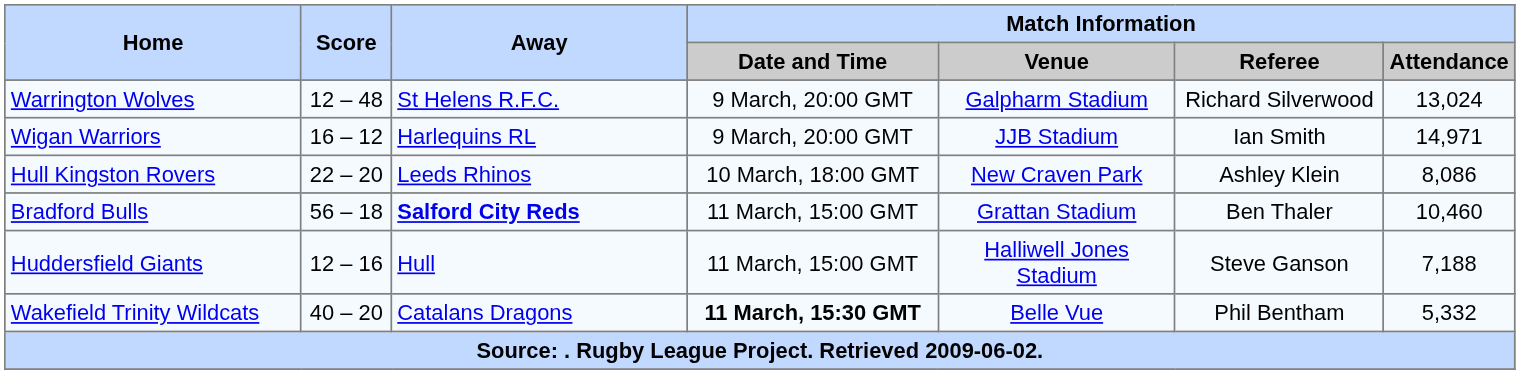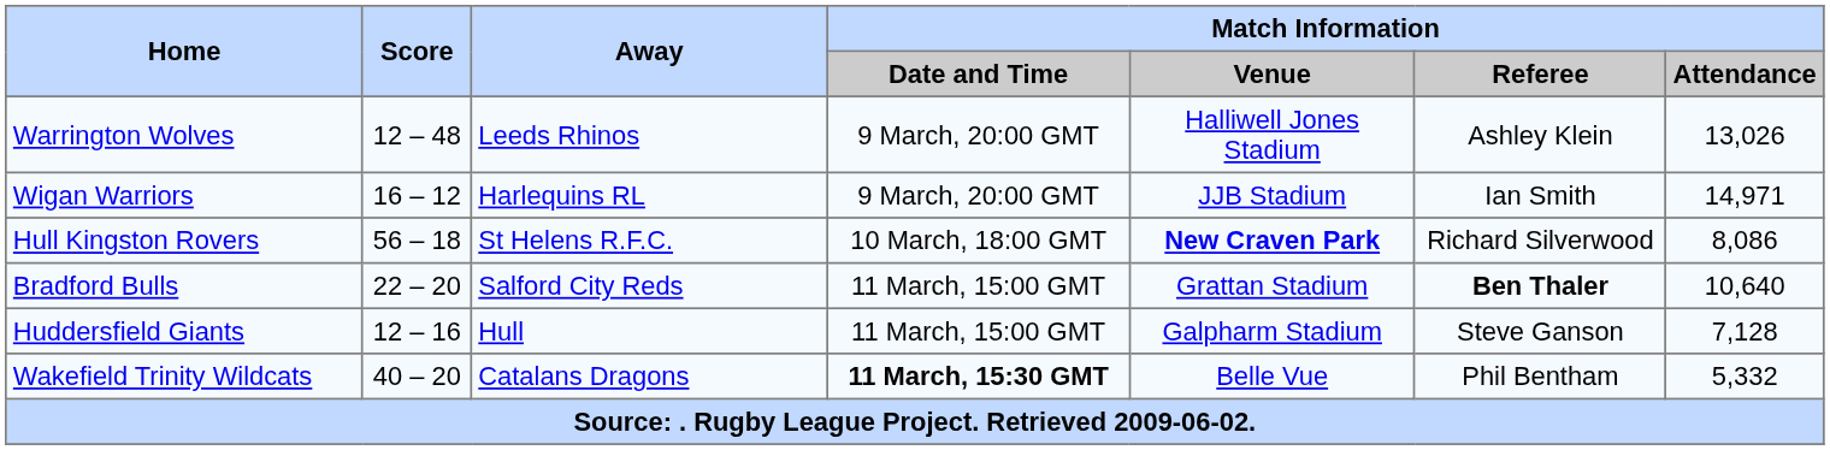Warrington Wolves | Away: St Helens R.F.C. -> Leeds Rhinos
Warrington Wolves | Match Information / Venue: Galpharm Stadium -> Halliwell Jones Stadium
Warrington Wolves | Match Information / Referee: Richard Silverwood -> Ashley Klein
Warrington Wolves | Match Information / Attendance: 13,024 -> 13,026
Hull Kingston Rovers | Score: 22 – 20 -> 56 – 18
Hull Kingston Rovers | Away: Leeds Rhinos -> St Helens R.F.C.
Hull Kingston Rovers | Match Information / Venue: normal -> bold
Hull Kingston Rovers | Match Information / Referee: Ashley Klein -> Richard Silverwood
Bradford Bulls | Score: 56 – 18 -> 22 – 20
Bradford Bulls | Away: bold -> normal
Bradford Bulls | Match Information / Referee: normal -> bold
Bradford Bulls | Match Information / Attendance: 10,460 -> 10,640
Huddersfield Giants | Match Information / Venue: Halliwell Jones Stadium -> Galpharm Stadium
Huddersfield Giants | Match Information / Attendance: 7,188 -> 7,128
